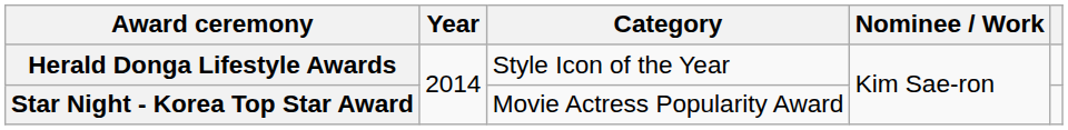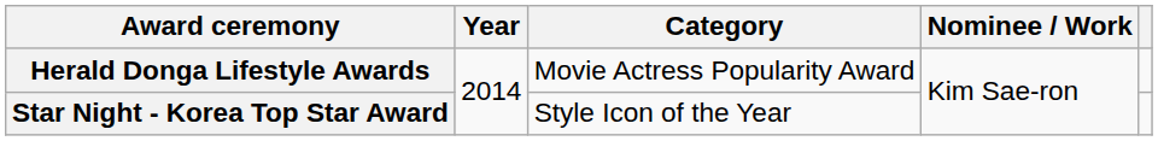Herald Donga Lifestyle Awards | Category: Style Icon of the Year -> Movie Actress Popularity Award
Star Night - Korea Top Star Award | Category: Movie Actress Popularity Award -> Style Icon of the Year
